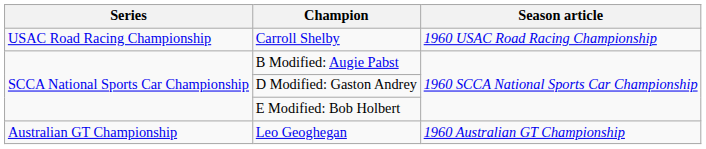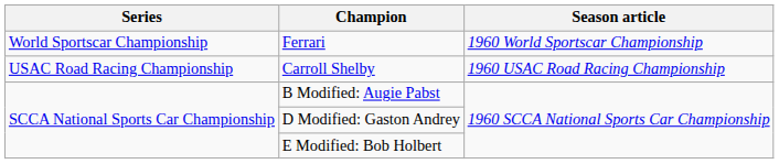+ row: World Sportscar Championship | Ferrari | 1960 World Sportscar Championship
- row: Australian GT Championship | Leo Geoghegan | 1960 Australian GT Championship
